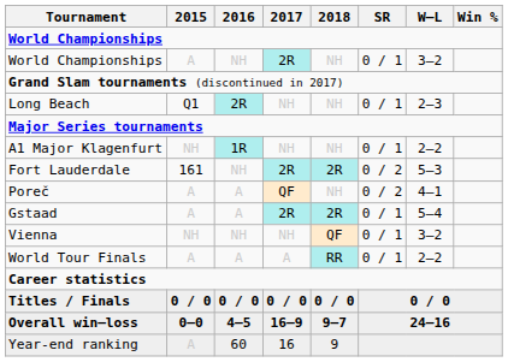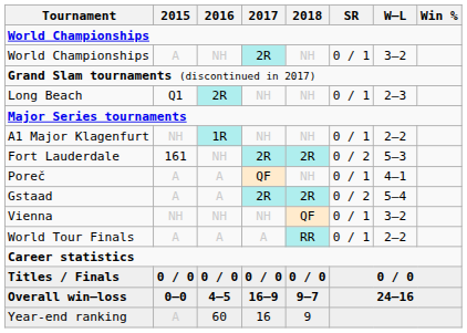Poreč | SR: 0 / 2 -> 0 / 1
Gstaad | SR: 0 / 1 -> 0 / 2
